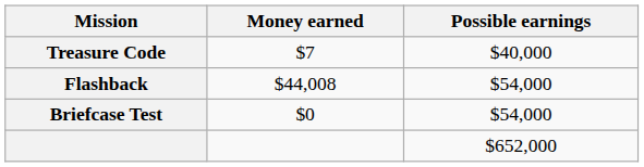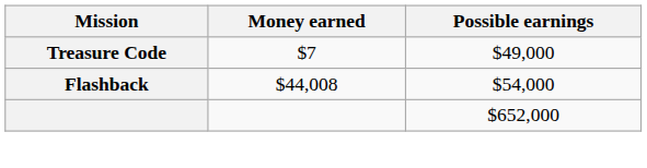Treasure Code | Possible earnings: $40,000 -> $49,000
- row: Briefcase Test | $0 | $54,000
